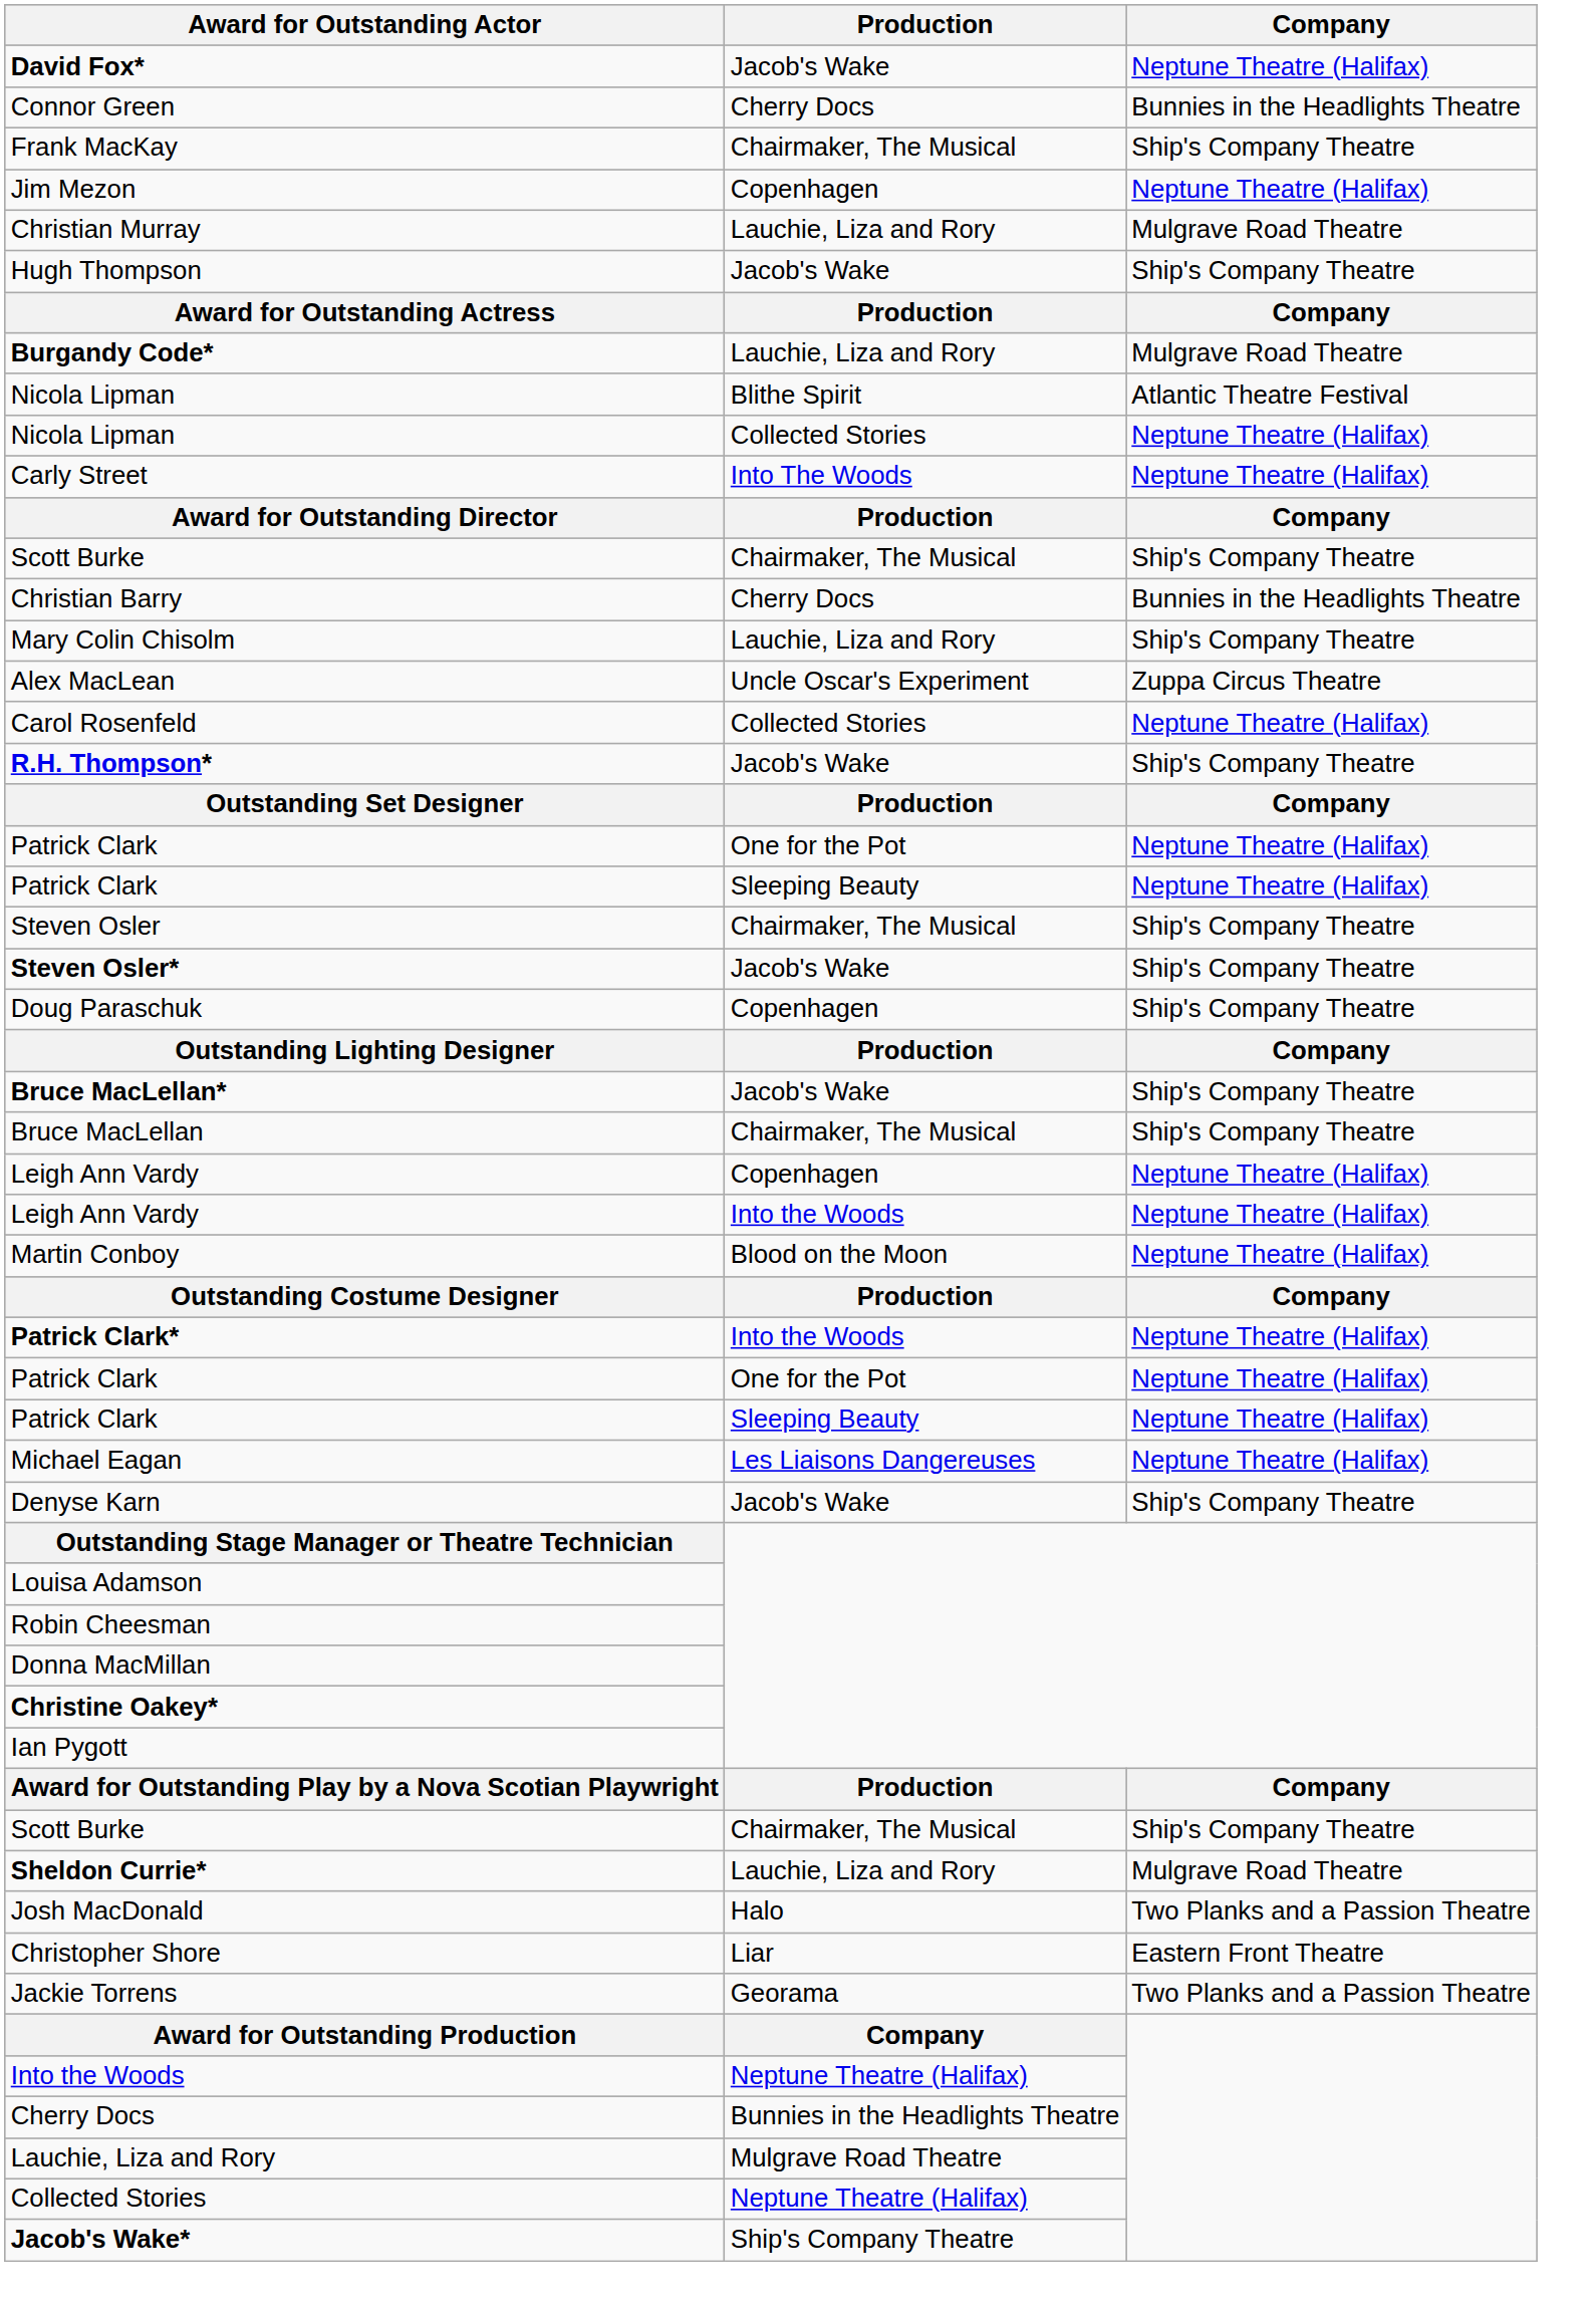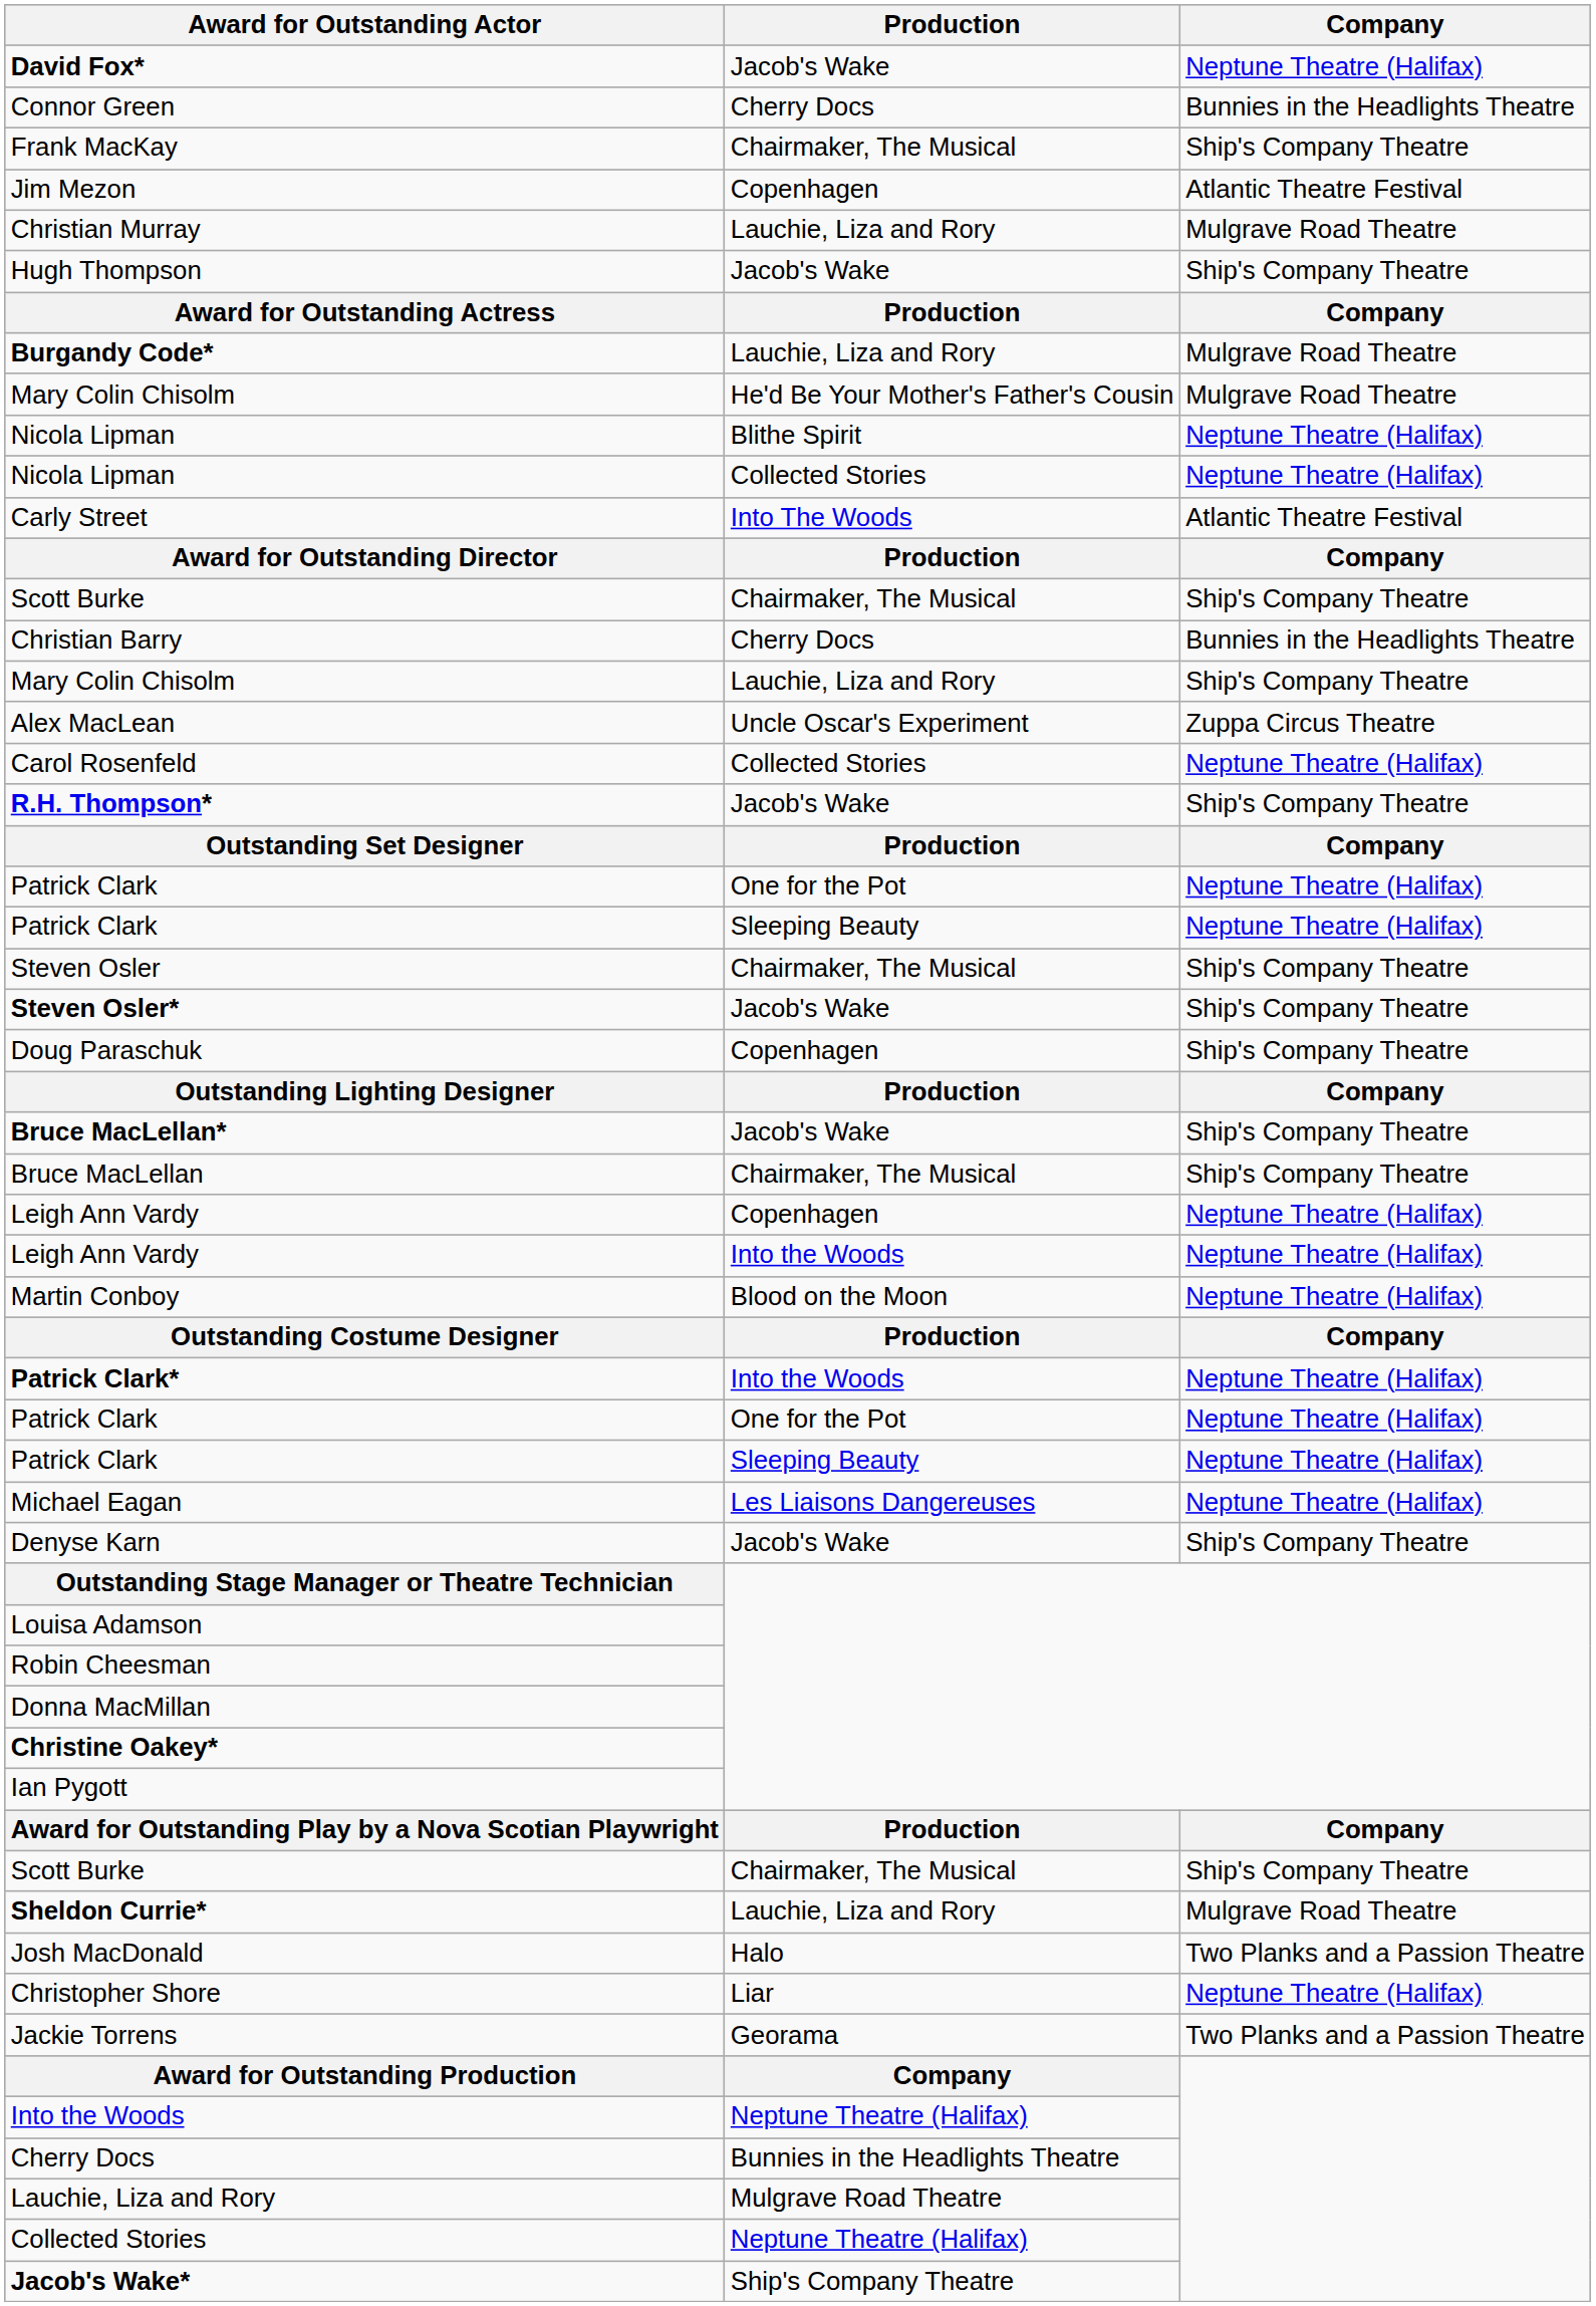Jim Mezon | Company: Neptune Theatre (Halifax) -> Atlantic Theatre Festival
+ row: Mary Colin Chisolm | He'd Be Your Mother's Father's Cousin | Mulgrave Road Theatre
Nicola Lipman / Blithe Spirit | Company: Atlantic Theatre Festival -> Neptune Theatre (Halifax)
Carly Street | Company: Neptune Theatre (Halifax) -> Atlantic Theatre Festival
Christopher Shore | Company: Eastern Front Theatre -> Neptune Theatre (Halifax)
